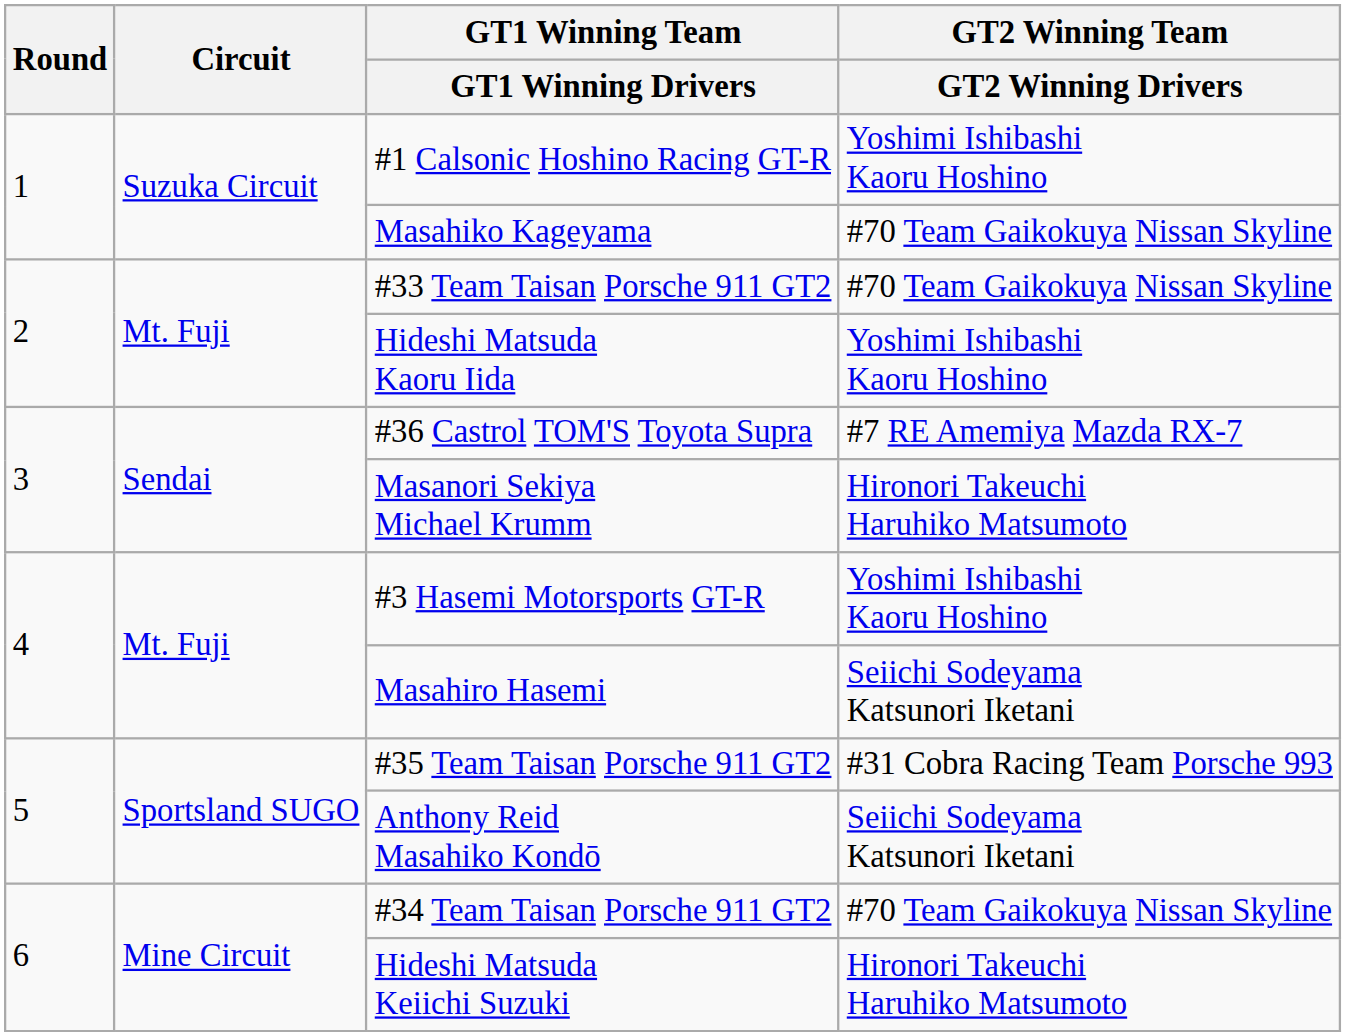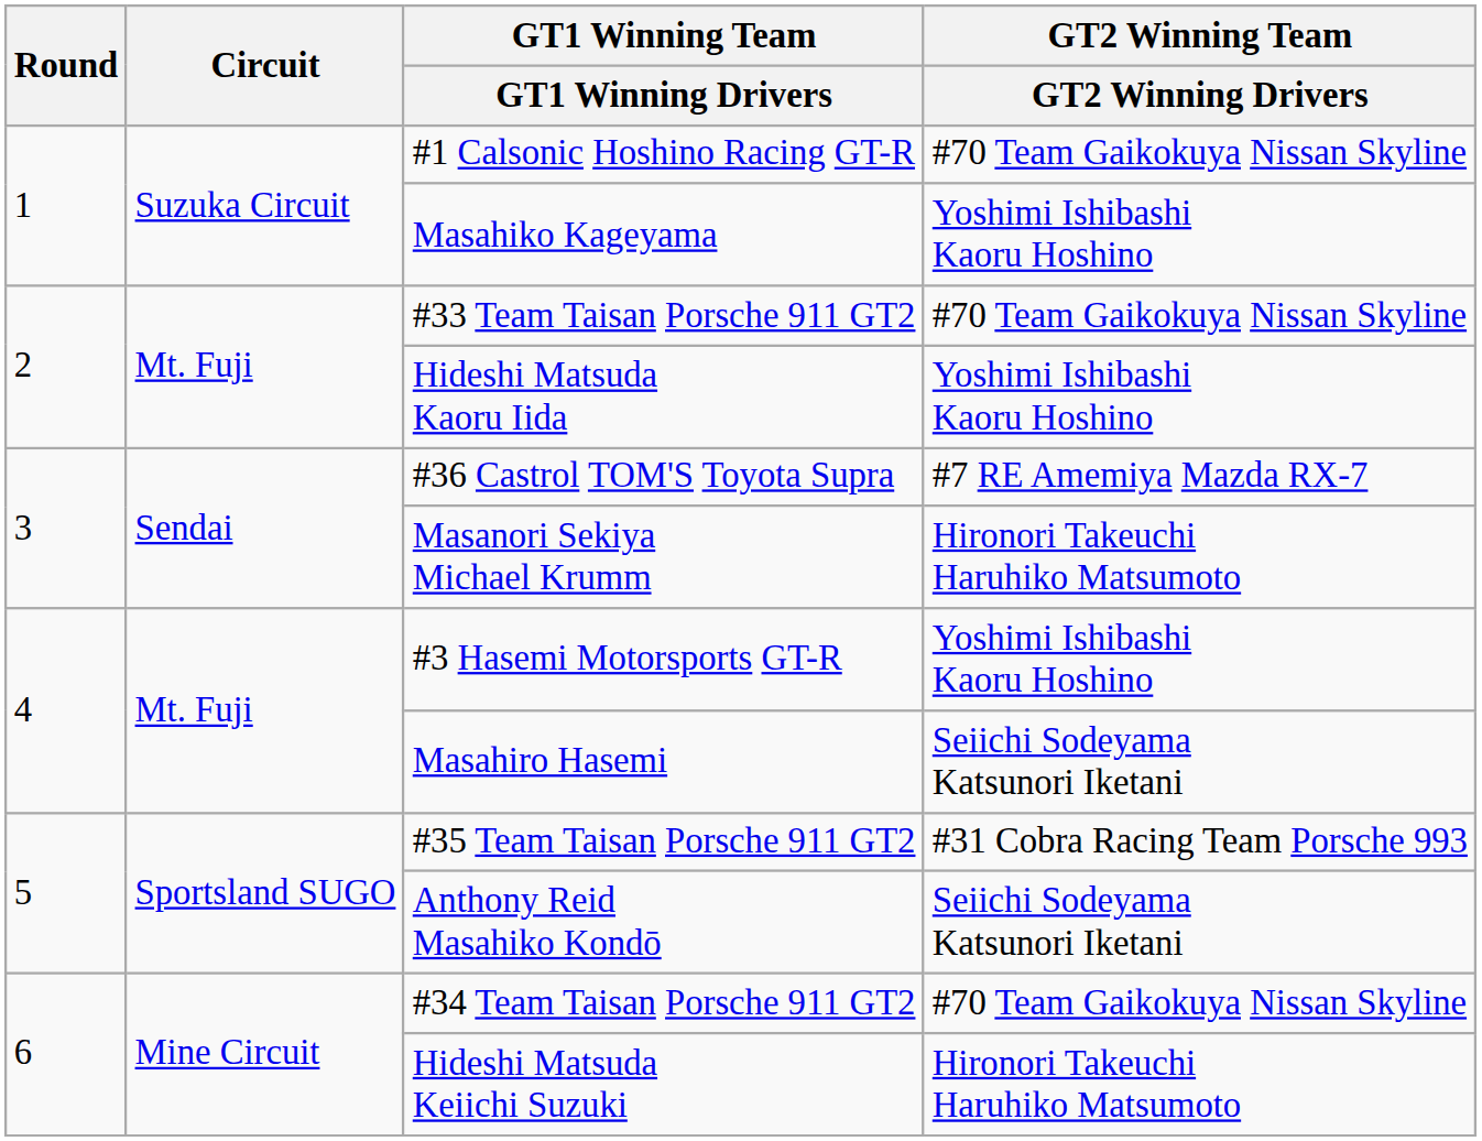#1 Calsonic Hoshino Racing GT-R | GT2 Winning Team / GT2 Winning Drivers: Yoshimi Ishibashi Kaoru Hoshino -> #70 Team Gaikokuya Nissan Skyline
Masahiko Kageyama | GT2 Winning Team / GT2 Winning Drivers: #70 Team Gaikokuya Nissan Skyline -> Yoshimi Ishibashi Kaoru Hoshino
